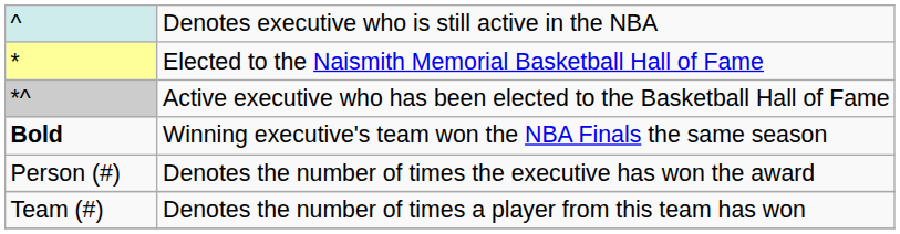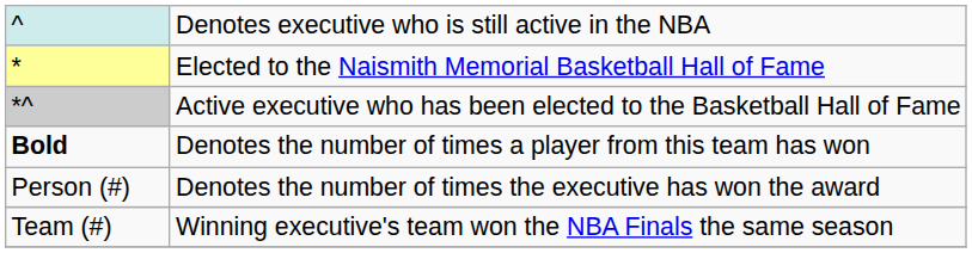Bold | column 2: Winning executive's team won the NBA Finals the same season -> Denotes the number of times a player from this team has won
Team (#) | column 2: Denotes the number of times a player from this team has won -> Winning executive's team won the NBA Finals the same season
